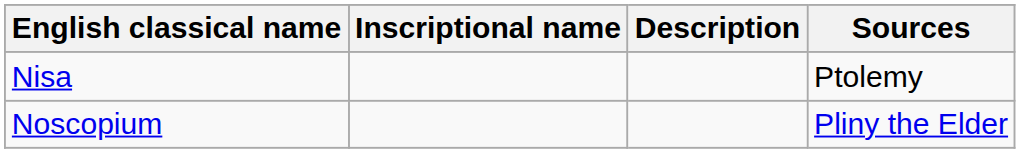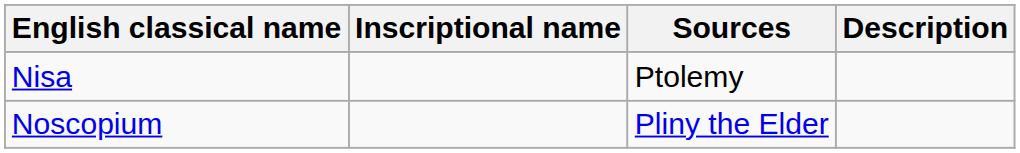columns swapped: Description <-> Sources
